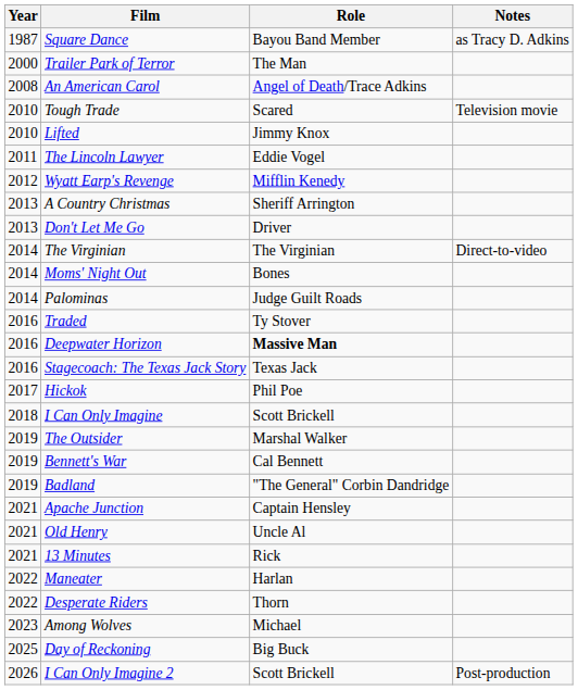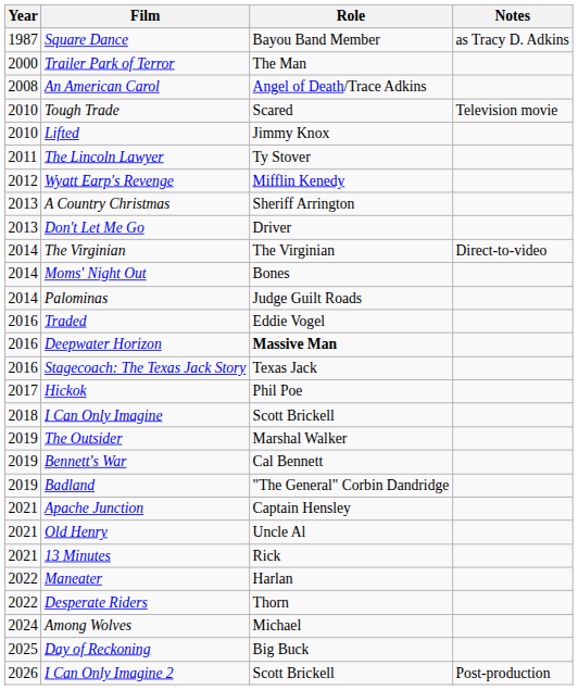The Lincoln Lawyer | Role: Eddie Vogel -> Ty Stover
Traded | Role: Ty Stover -> Eddie Vogel
Among Wolves | Year: 2023 -> 2024
